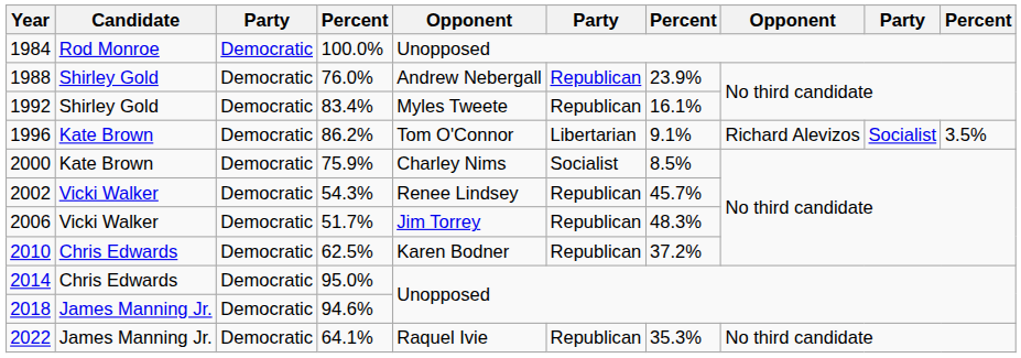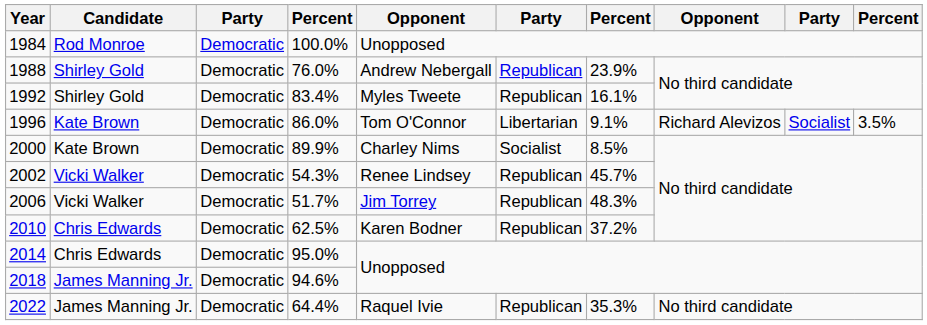1996 | column 4: 86.2% -> 86.0%
2000 | column 4: 75.9% -> 89.9%
2022 | column 4: 64.1% -> 64.4%
